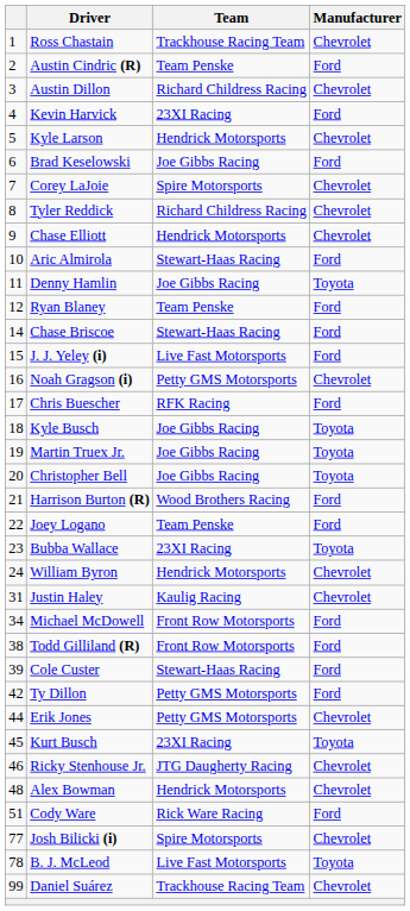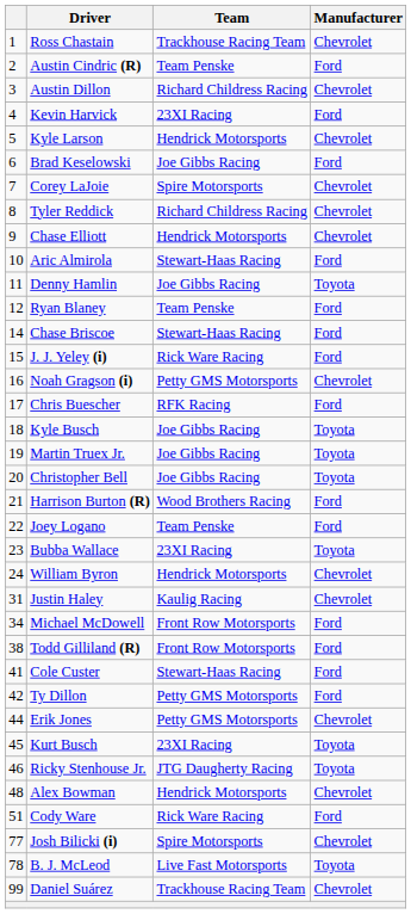J. J. Yeley (i) | Team: Live Fast Motorsports -> Rick Ware Racing
Cole Custer | column 1: 39 -> 41
Ricky Stenhouse Jr. | Manufacturer: Chevrolet -> Toyota
